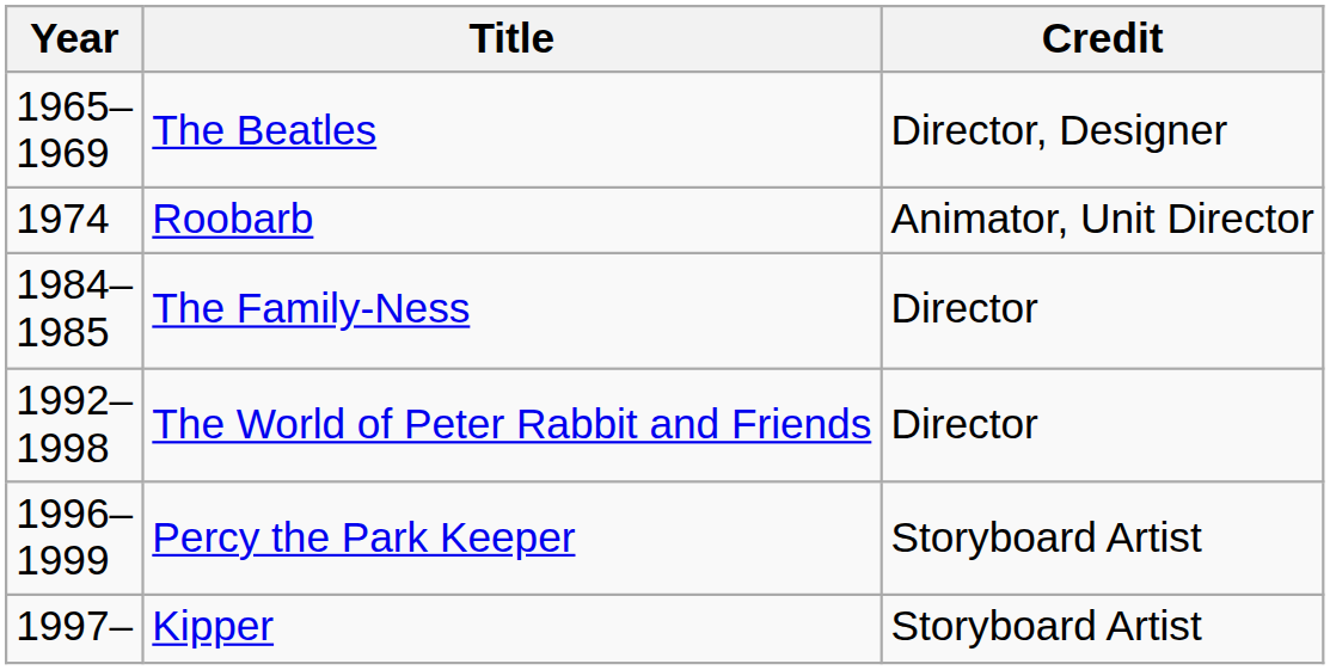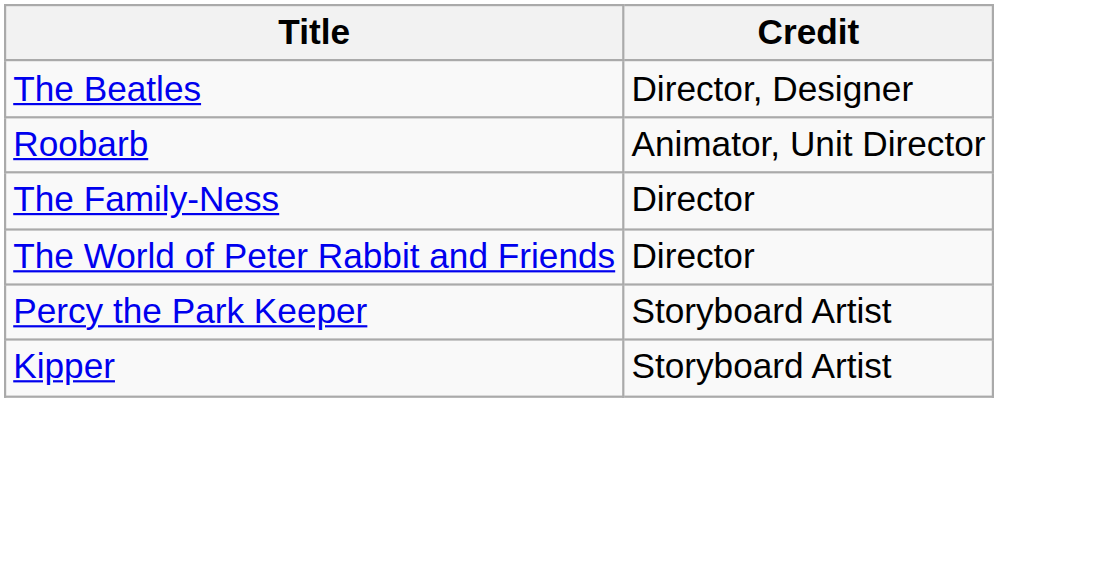- column: Year | 1965– 1969 | 1974 | 1984– 1985 | 1992– 1998 | 1996– 1999 | 1997–
